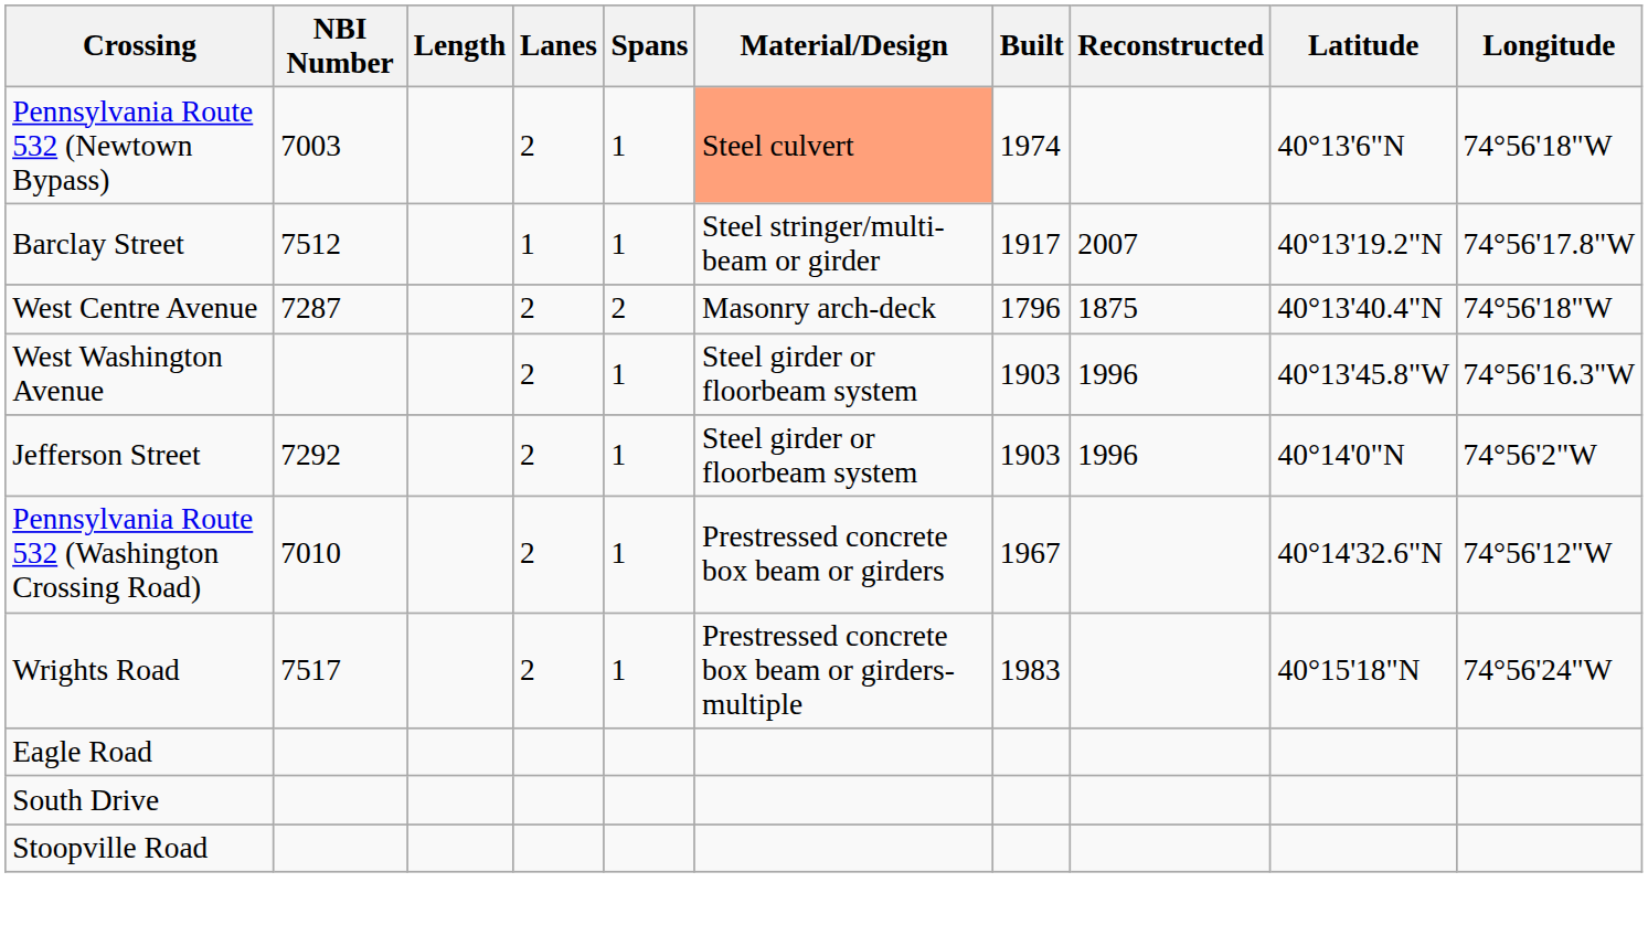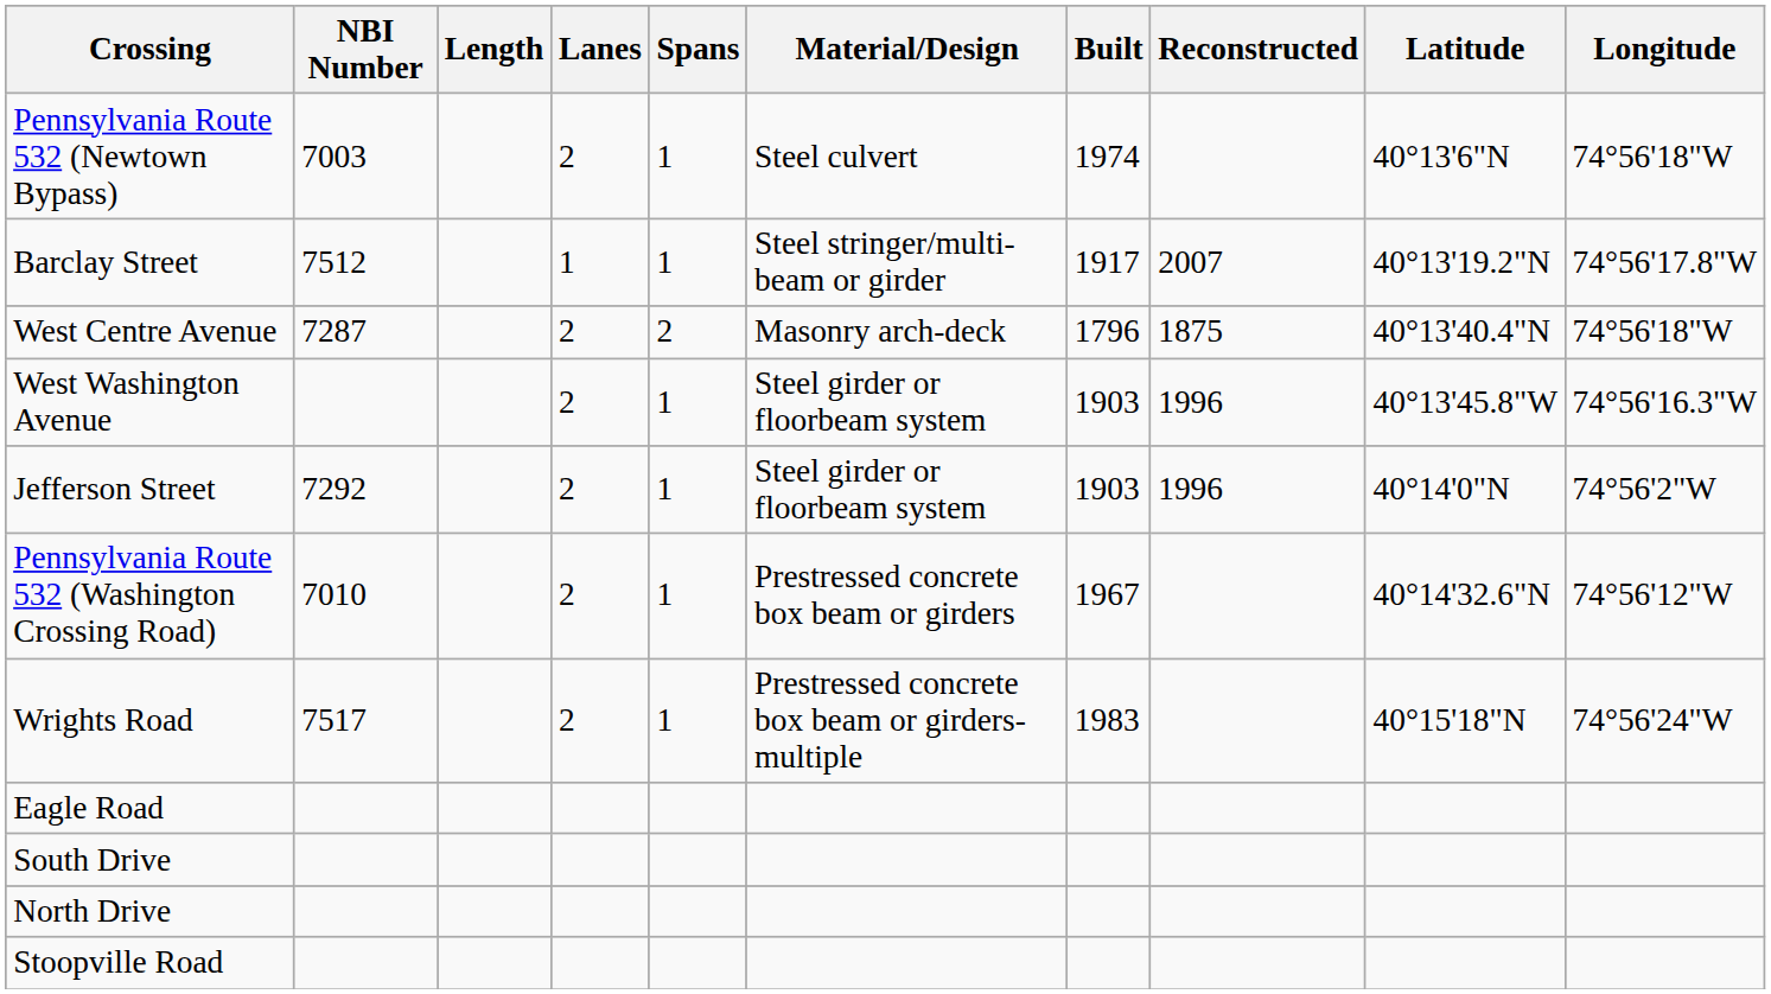Pennsylvania Route 532 (Newtown Bypass) | Material/Design: lightsalmon background -> no background
+ row: North Drive
